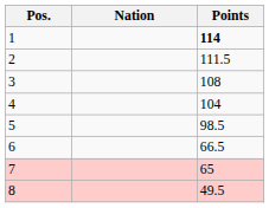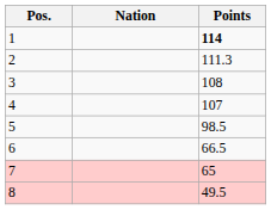2 | Points: 111.5 -> 111.3
4 | Points: 104 -> 107
